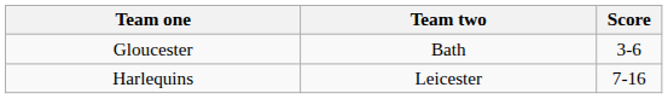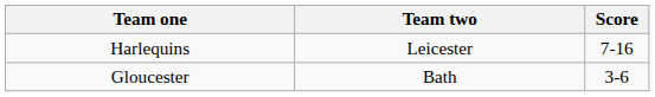rows swapped: Gloucester <-> Harlequins
